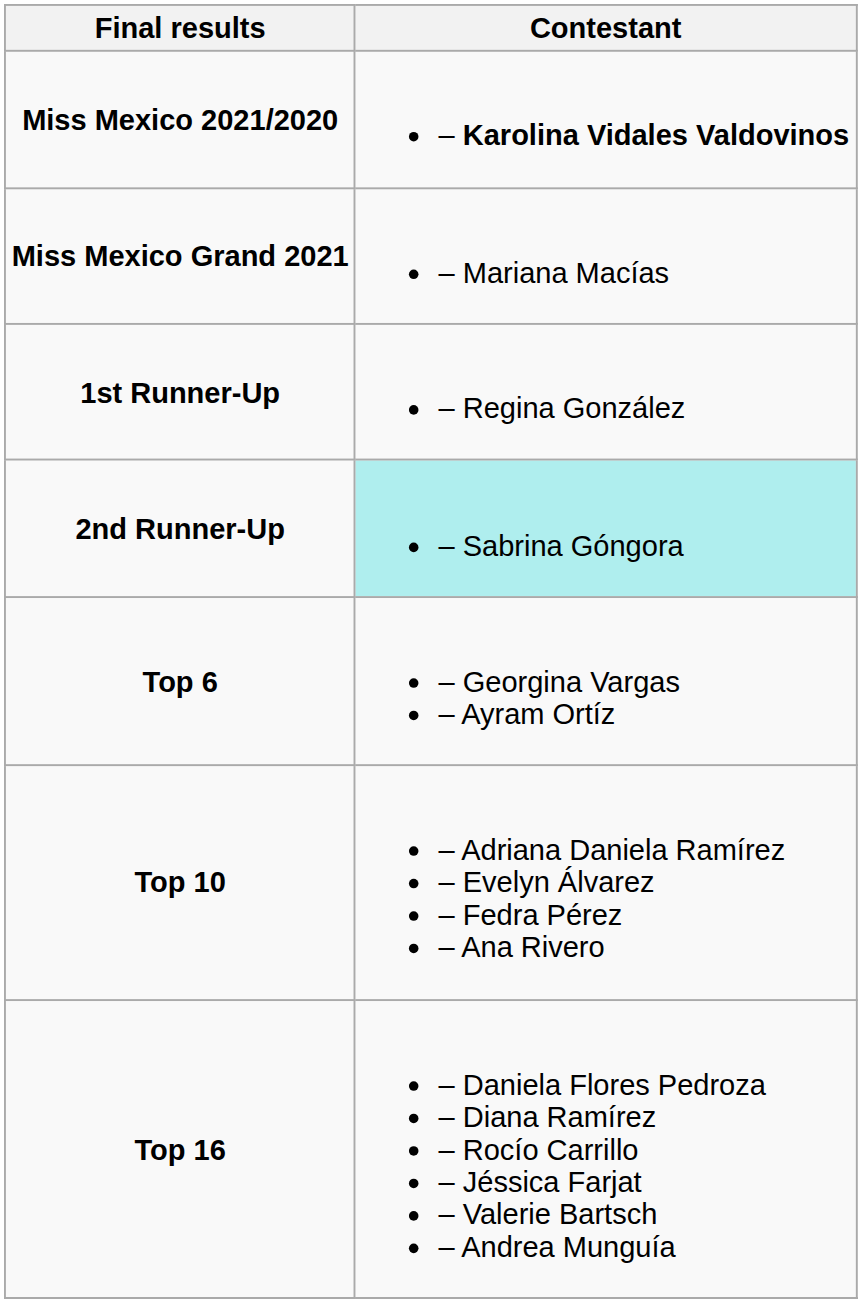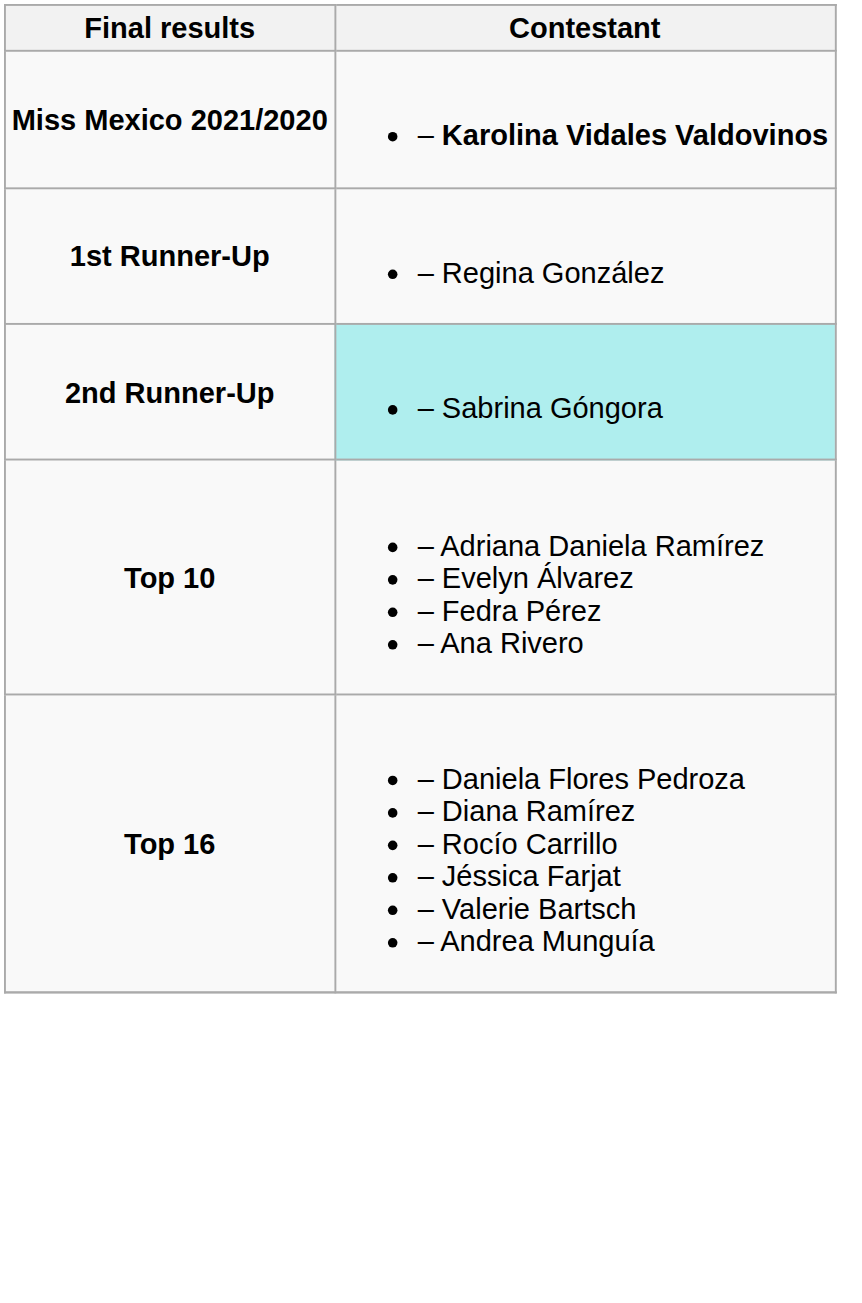- row: Miss Mexico Grand 2021 | – Mariana Macías
- row: Top 6 | – Georgina Vargas – Ayram Ortíz
